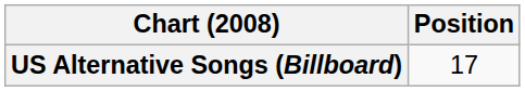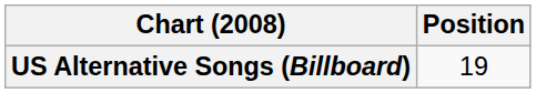US Alternative Songs (Billboard) | Position: 17 -> 19
